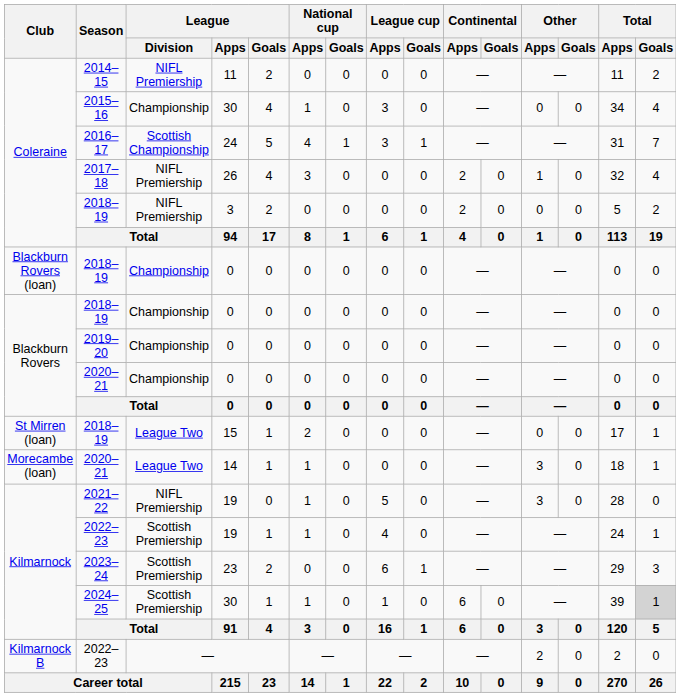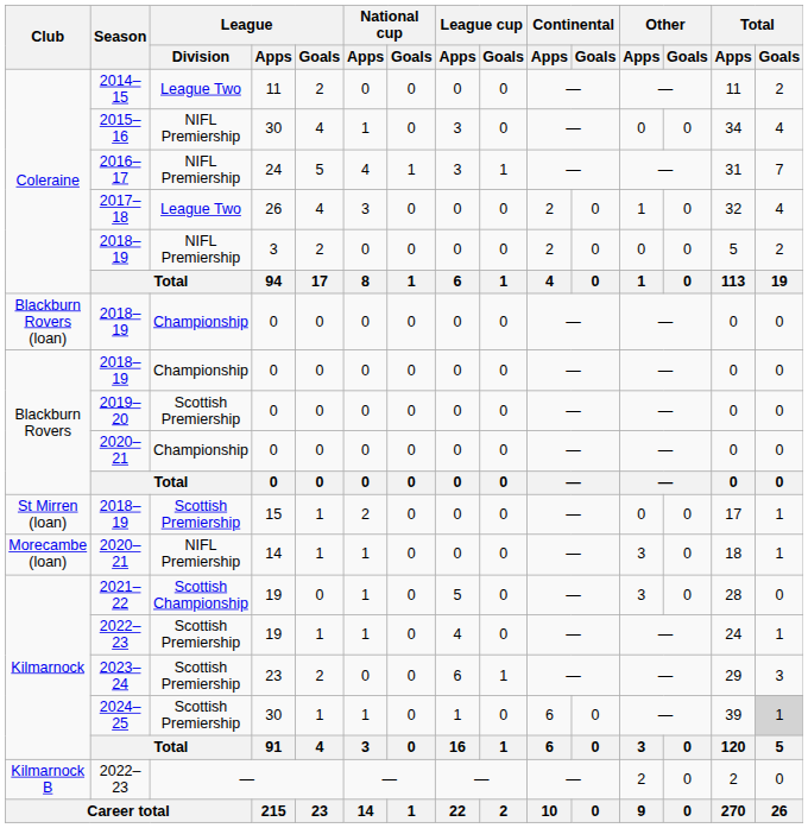2014–15 | League / Division: NIFL Premiership -> League Two
2015–16 | League / Division: Championship -> NIFL Premiership
2016–17 | League / Division: Scottish Championship -> NIFL Premiership
2017–18 | League / Division: NIFL Premiership -> League Two
2019–20 | League / Division: Championship -> Scottish Premiership
St Mirren (loan) / 2018–19 | League / Division: League Two -> Scottish Premiership
Morecambe (loan) / 2020–21 | League / Division: League Two -> NIFL Premiership
2021–22 | League / Division: NIFL Premiership -> Scottish Championship
